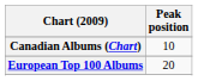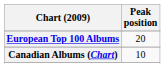rows swapped: Canadian Albums (Chart) <-> European Top 100 Albums
